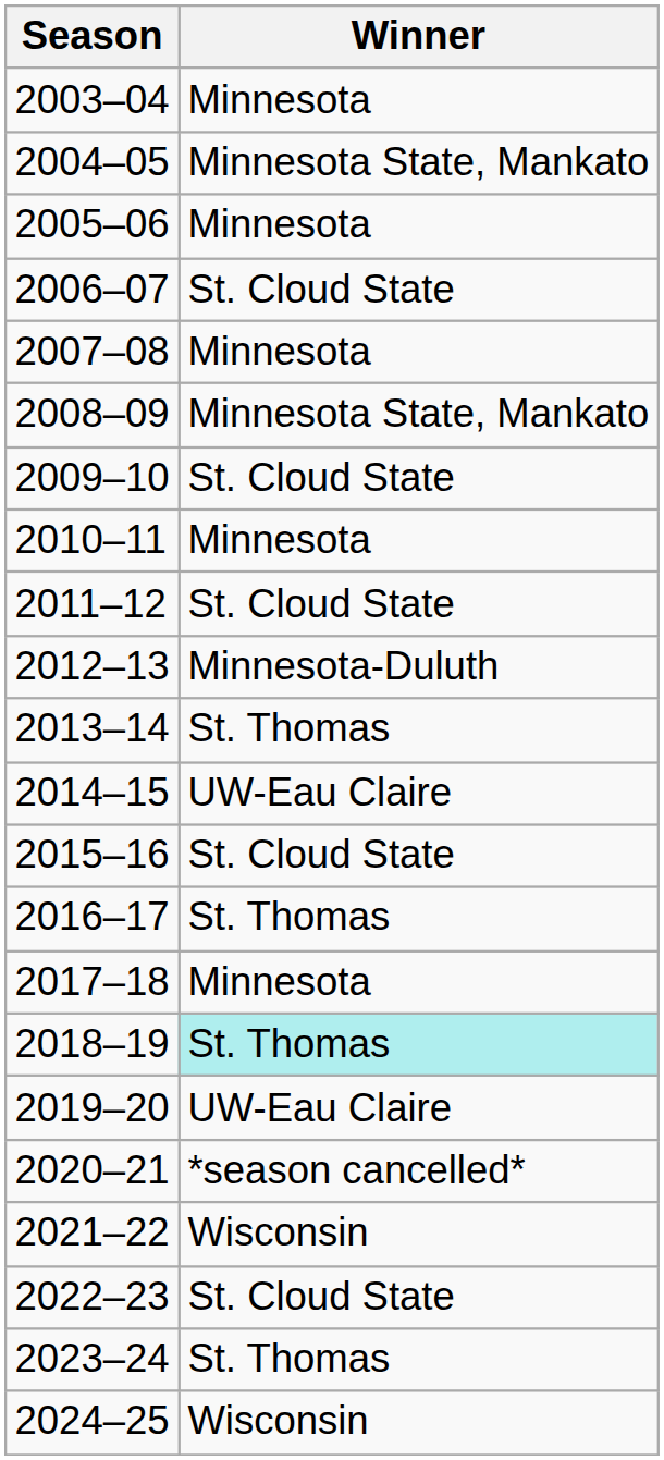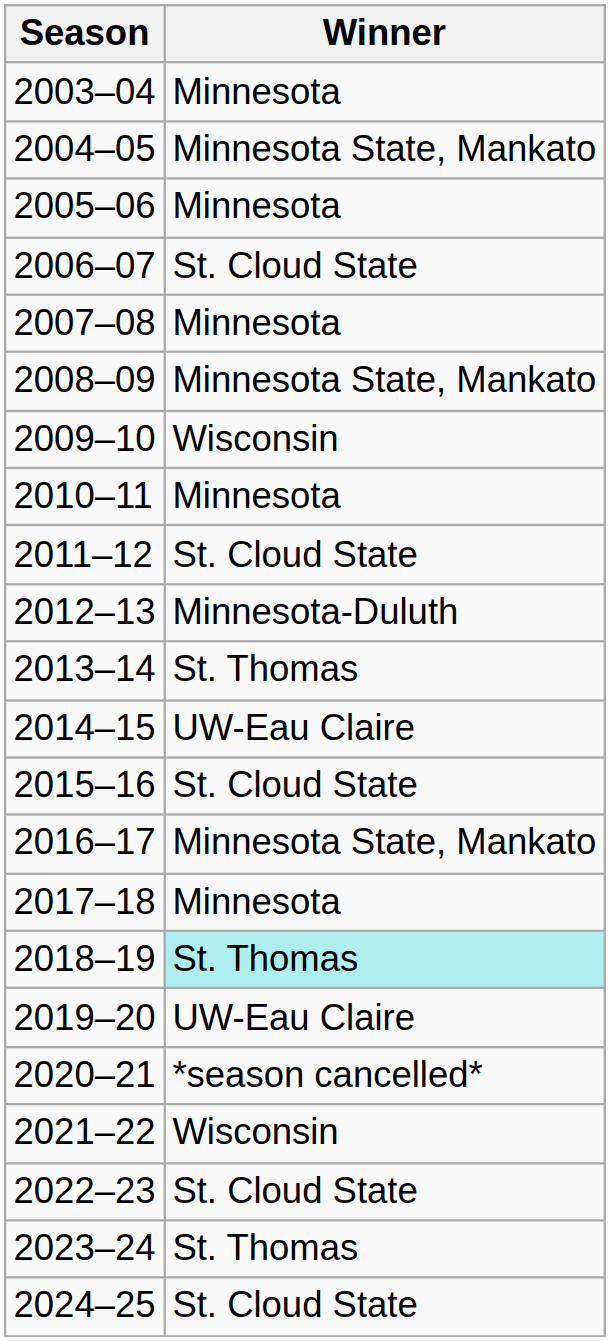2009–10 | Winner: St. Cloud State -> Wisconsin
2016–17 | Winner: St. Thomas -> Minnesota State, Mankato
2024–25 | Winner: Wisconsin -> St. Cloud State
